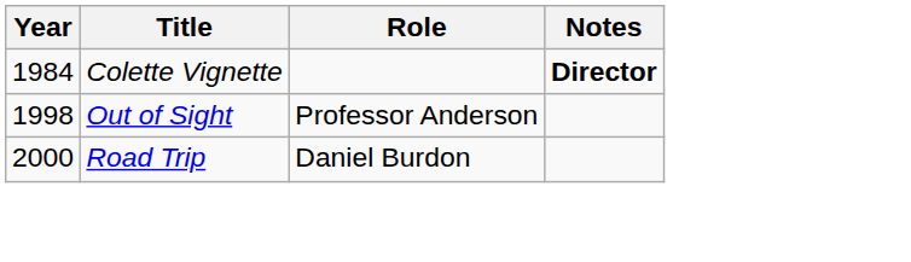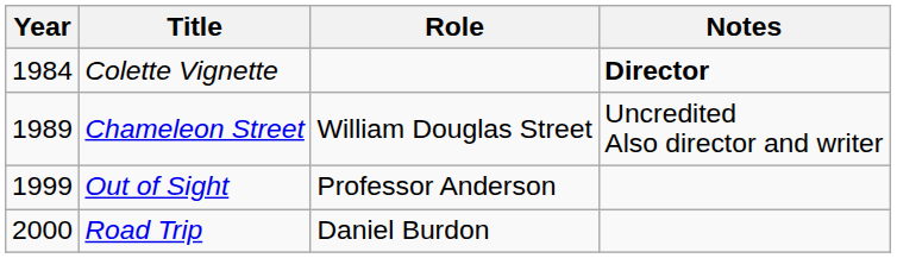+ row: 1989 | Chameleon Street | William Douglas Street | Uncredited Also director and writer
Out of Sight | Year: 1998 -> 1999
